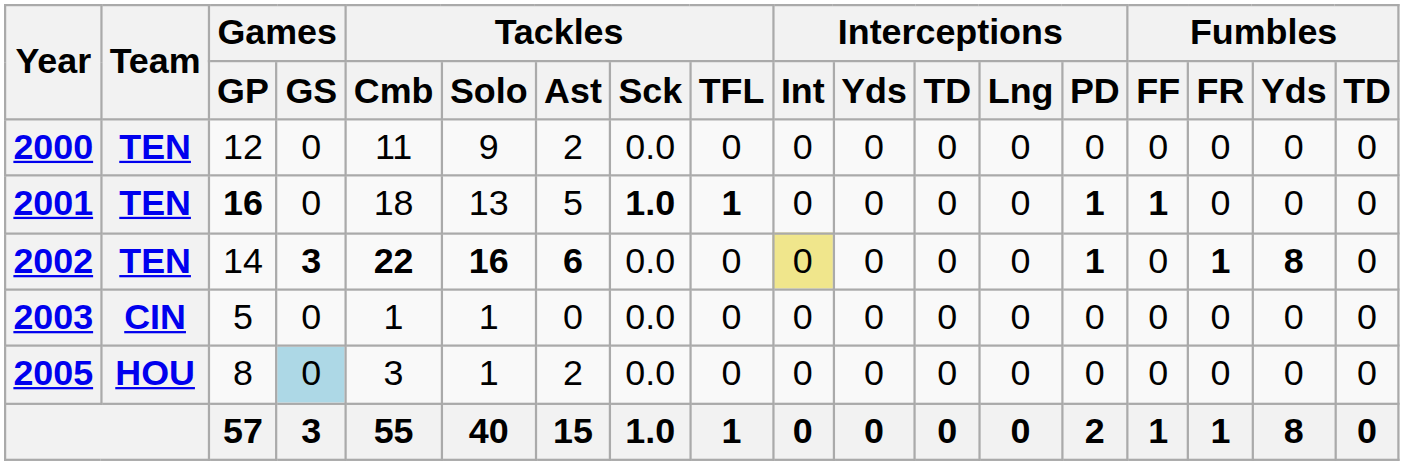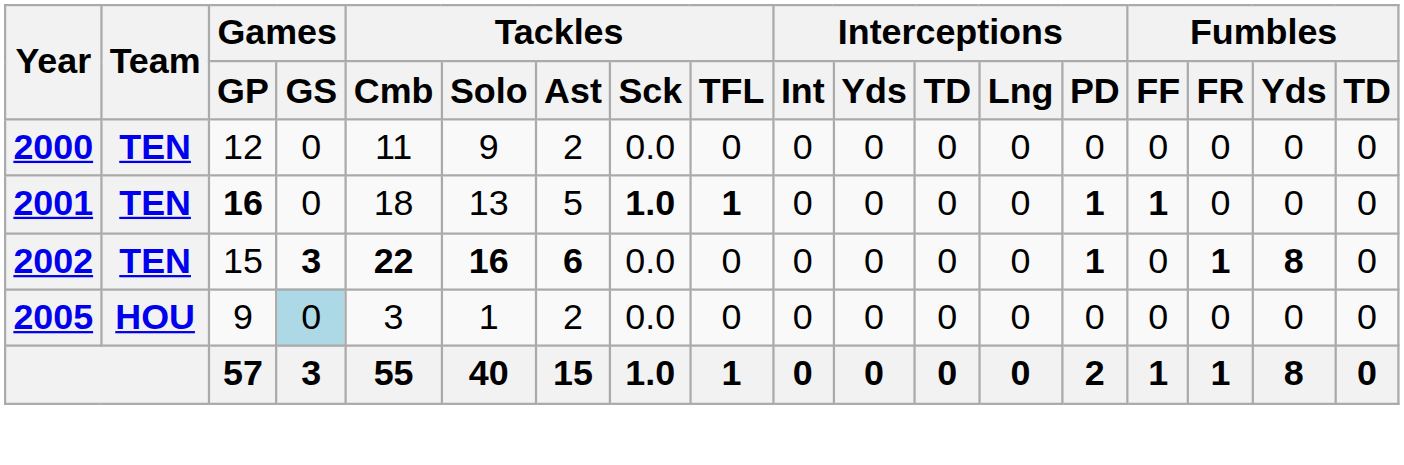2002 | Games / GP: 14 -> 15
2002 | Interceptions / Int: khaki background -> no background
- row: 2003 | CIN | 5 | 0 | 1 | 1 | 0 | 0.0 | 0 | 0 | 0 | 0 | 0 | 0 | 0 | 0 | 0 | 0
2005 | Games / GP: 8 -> 9
